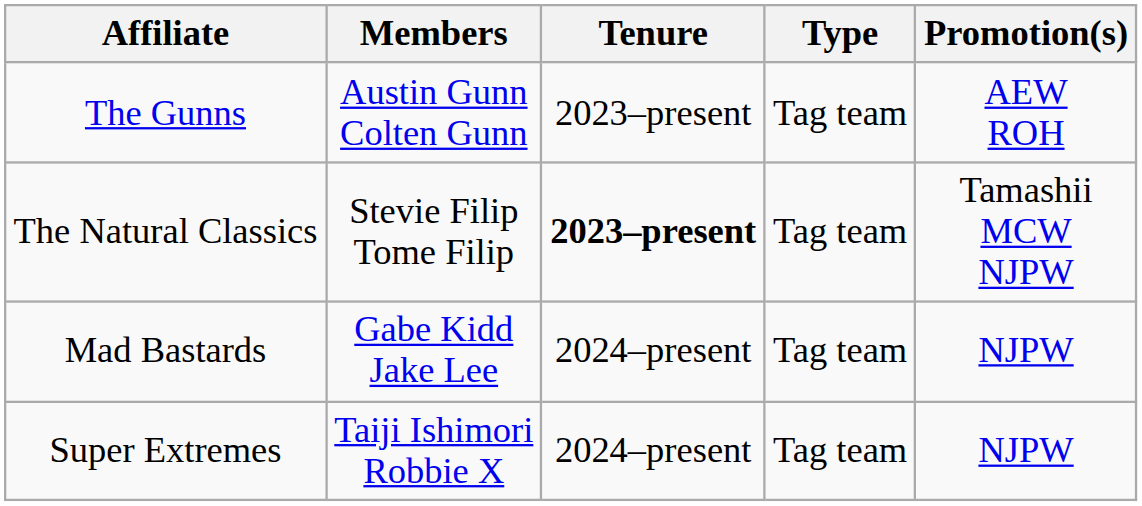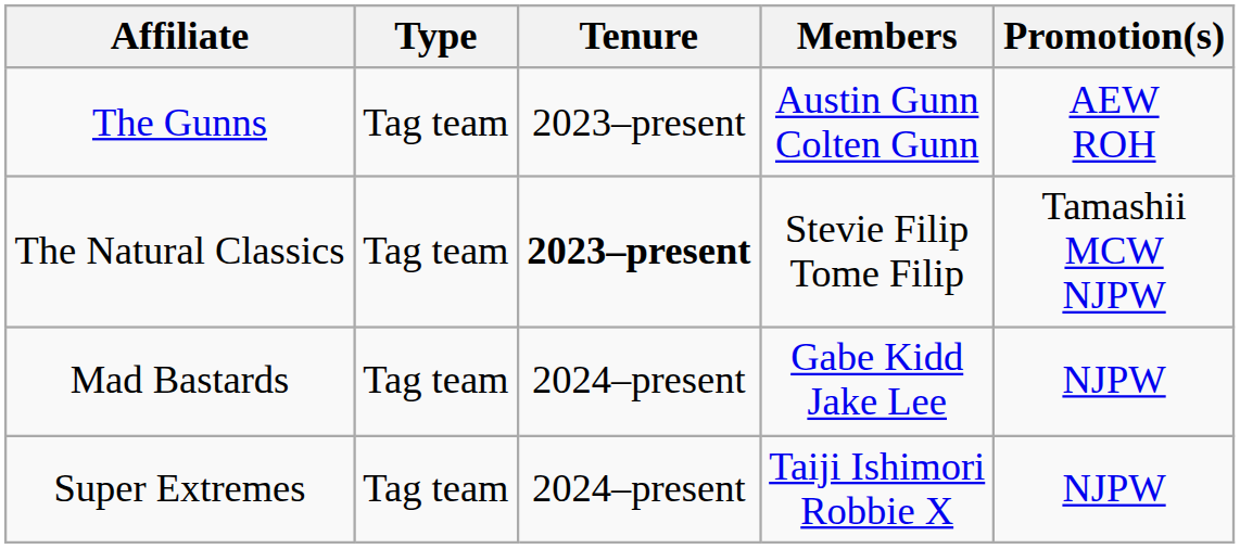columns swapped: Members <-> Type
